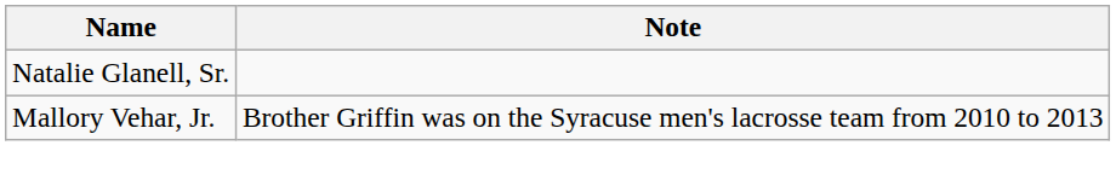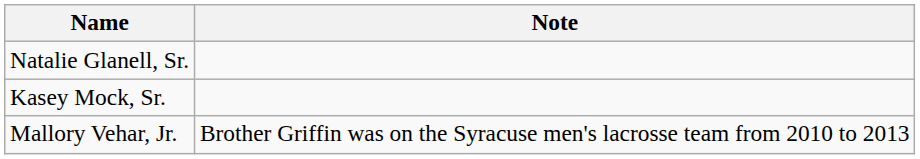+ row: Kasey Mock, Sr.
